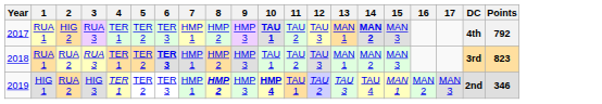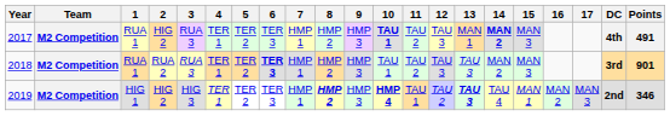+ column: Team | M2 Competition | M2 Competition | M2 Competition
2017 | Points: 792 -> 491
2018 | 13: MAN 1 -> TAU 3
2018 | Points: 823 -> 901
2019 | 2: RUA 2 -> HIG 2
2019 | 13: normal -> bold
